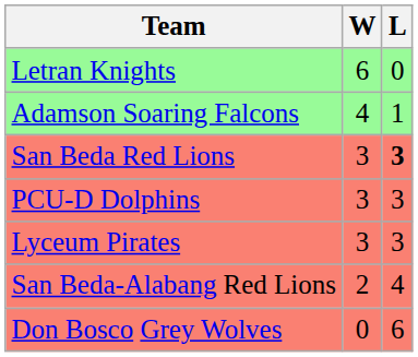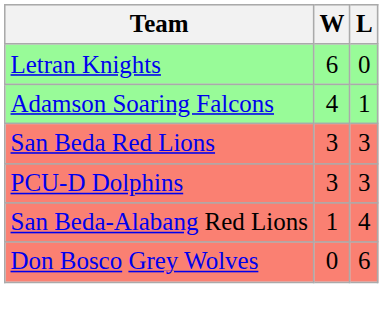San Beda Red Lions | L: bold -> normal
- row: Lyceum Pirates | 3 | 3
San Beda-Alabang Red Lions | W: 2 -> 1
